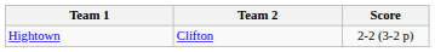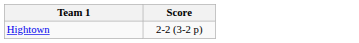- column: Team 2 | Clifton
